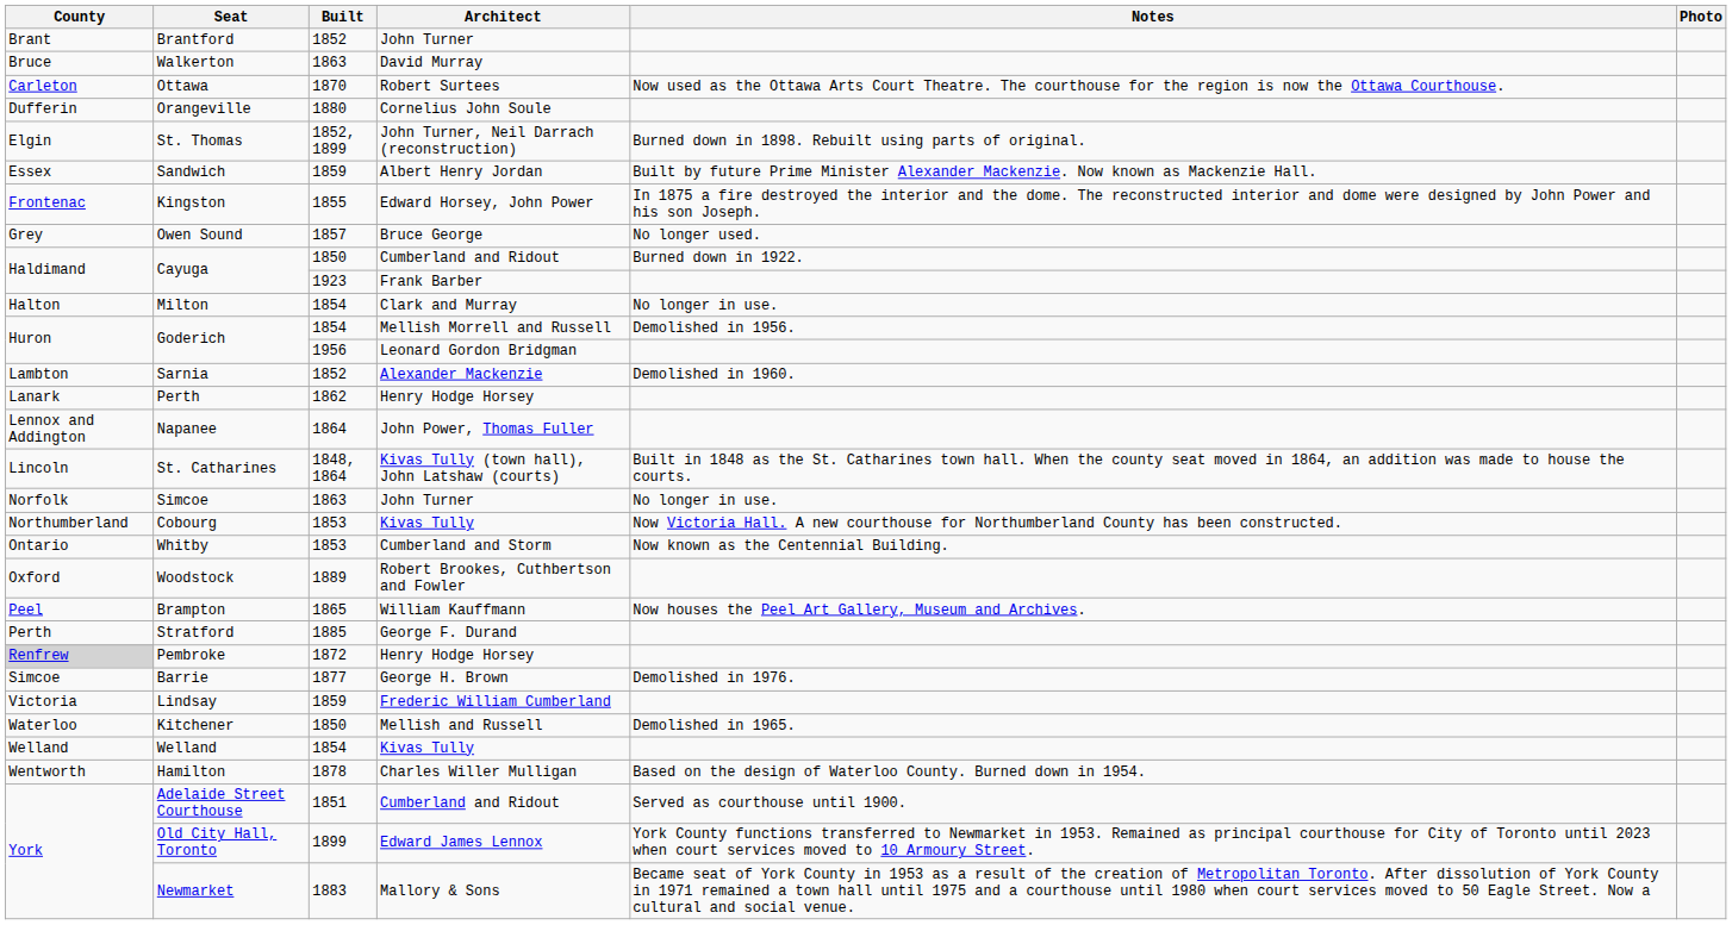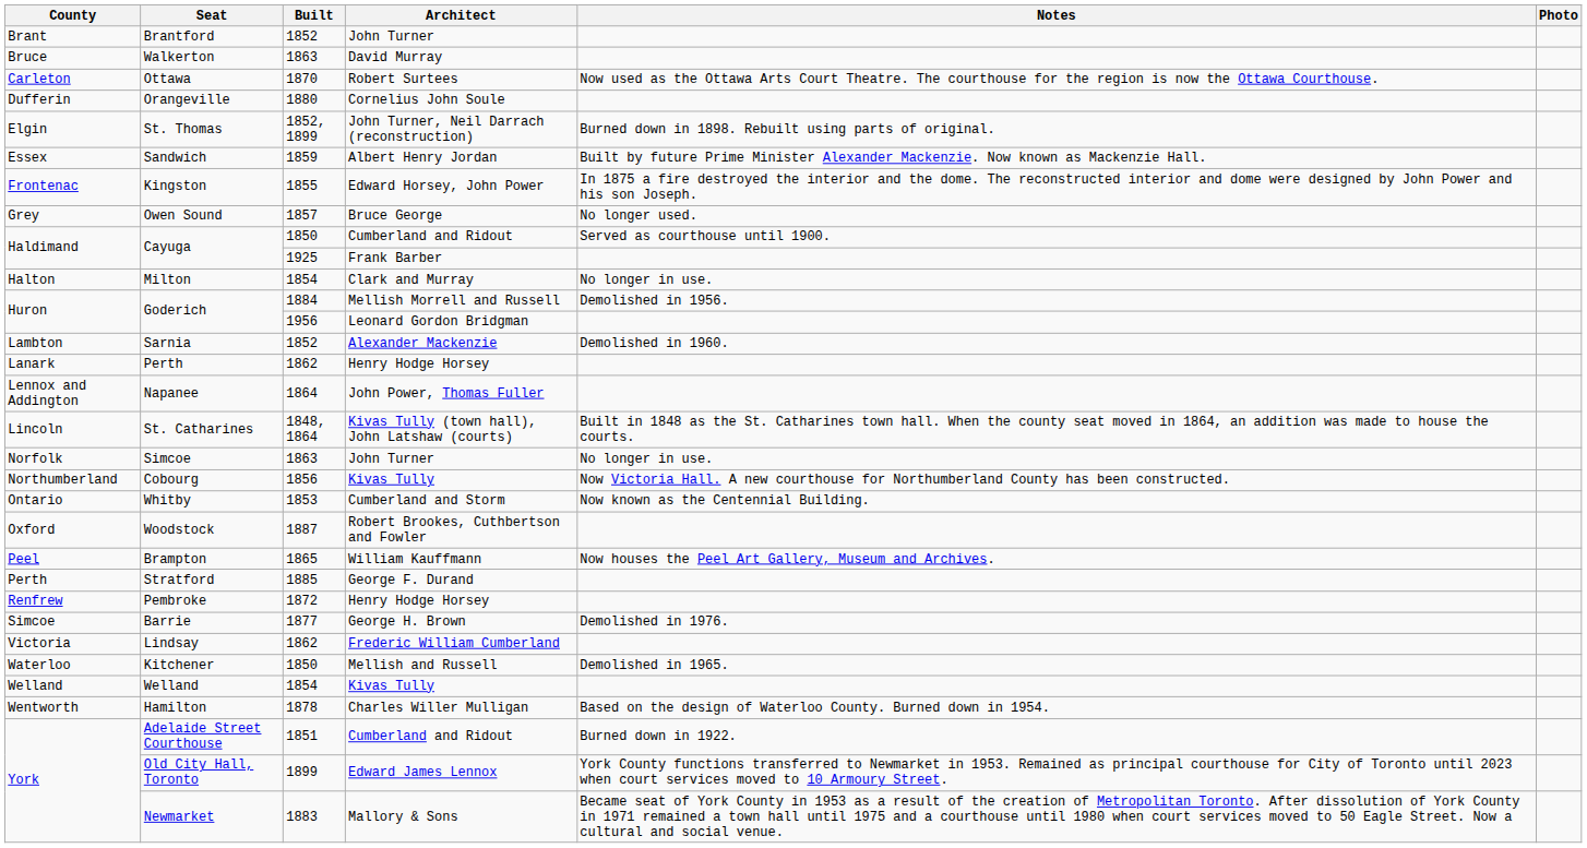Cayuga / Cumberland and Ridout | Notes: Burned down in 1922. -> Served as courthouse until 1900.
Cayuga / Frank Barber | Built: 1923 -> 1925
Goderich / Mellish Morrell and Russell | Built: 1854 -> 1884
Cobourg | Built: 1853 -> 1856
Woodstock | Built: 1889 -> 1887
Pembroke | County: lightgrey background -> no background
Lindsay | Built: 1859 -> 1862
Adelaide Street Courthouse | Notes: Served as courthouse until 1900. -> Burned down in 1922.
